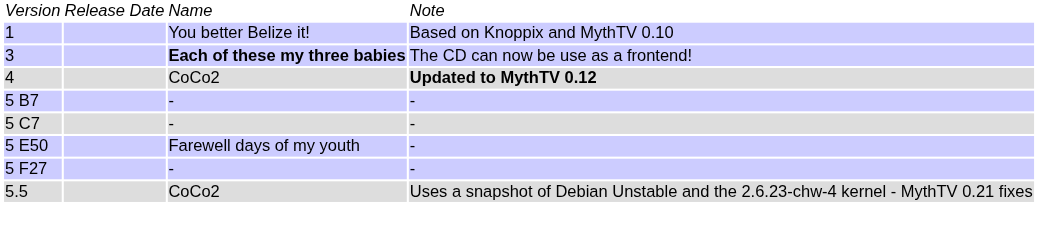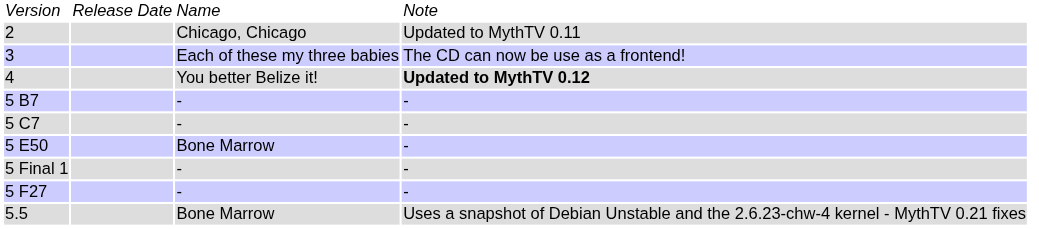- row: 1 | You better Belize it! | Based on Knoppix and MythTV 0.10
+ row: 2 | Chicago, Chicago | Updated to MythTV 0.11
3 | column 3: bold -> normal
4 | column 3: CoCo2 -> You better Belize it!
5 E50 | column 3: Farewell days of my youth -> Bone Marrow
+ row: 5 Final 1 | - | -
5.5 | column 3: CoCo2 -> Bone Marrow
